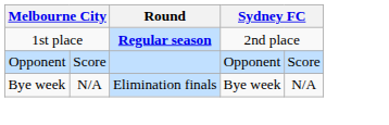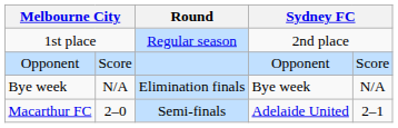1st place | Round: bold -> normal
+ row: Macarthur FC | 2–0 | Semi-finals | Adelaide United | 2–1
